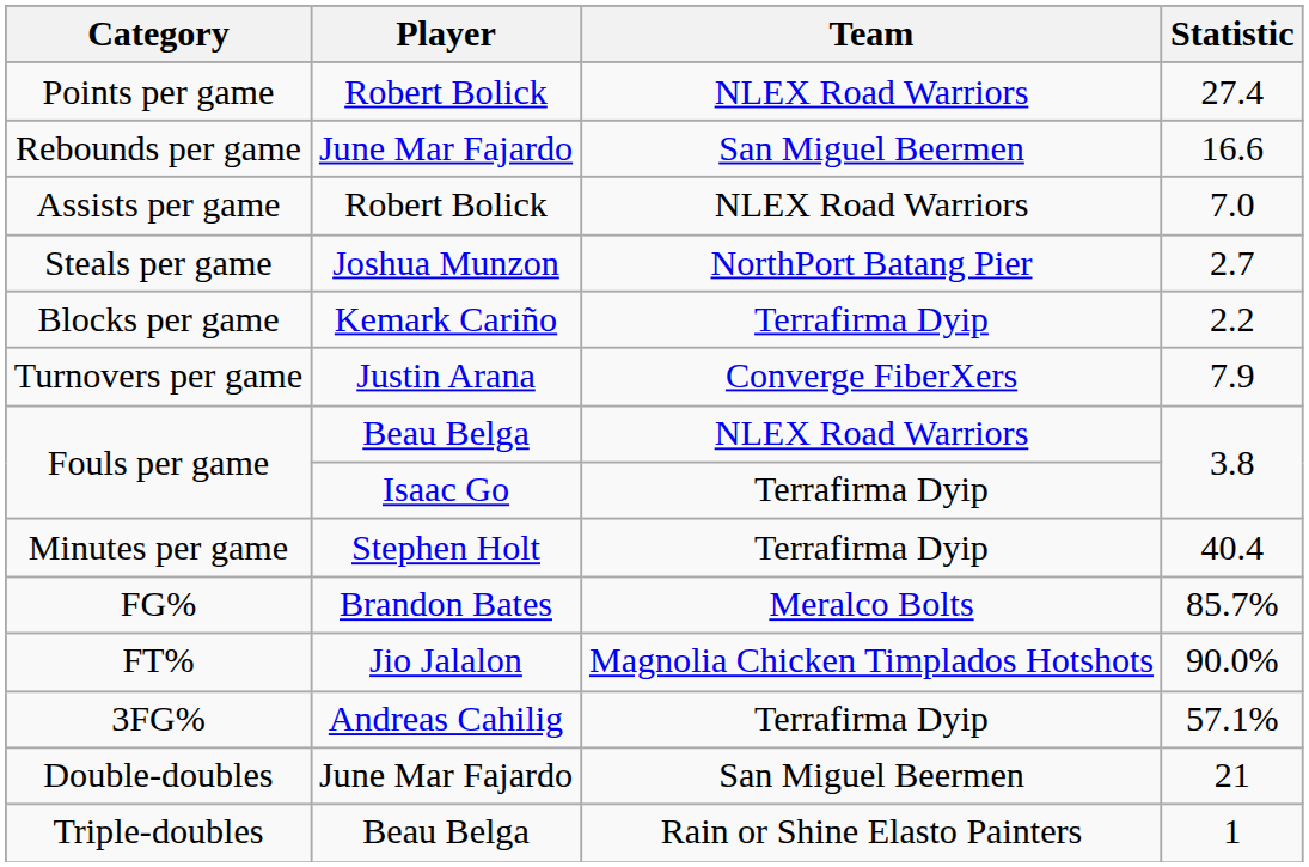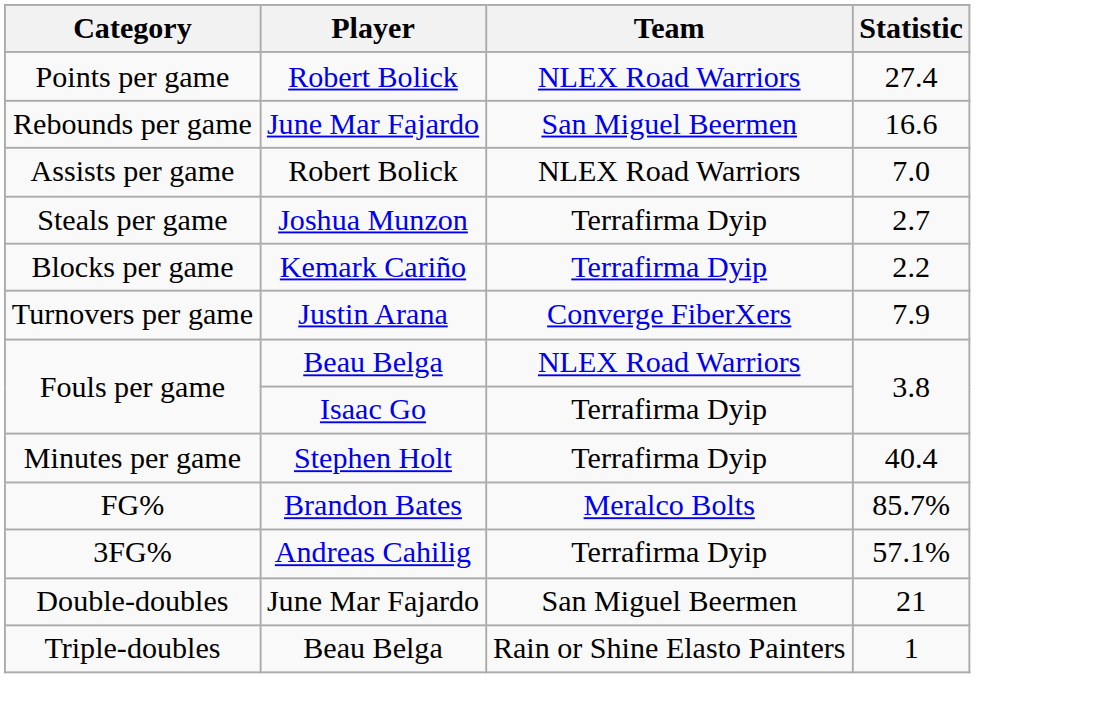Steals per game | Team: NorthPort Batang Pier -> Terrafirma Dyip
- row: FT% | Jio Jalalon | Magnolia Chicken Timplados Hotshots | 90.0%
